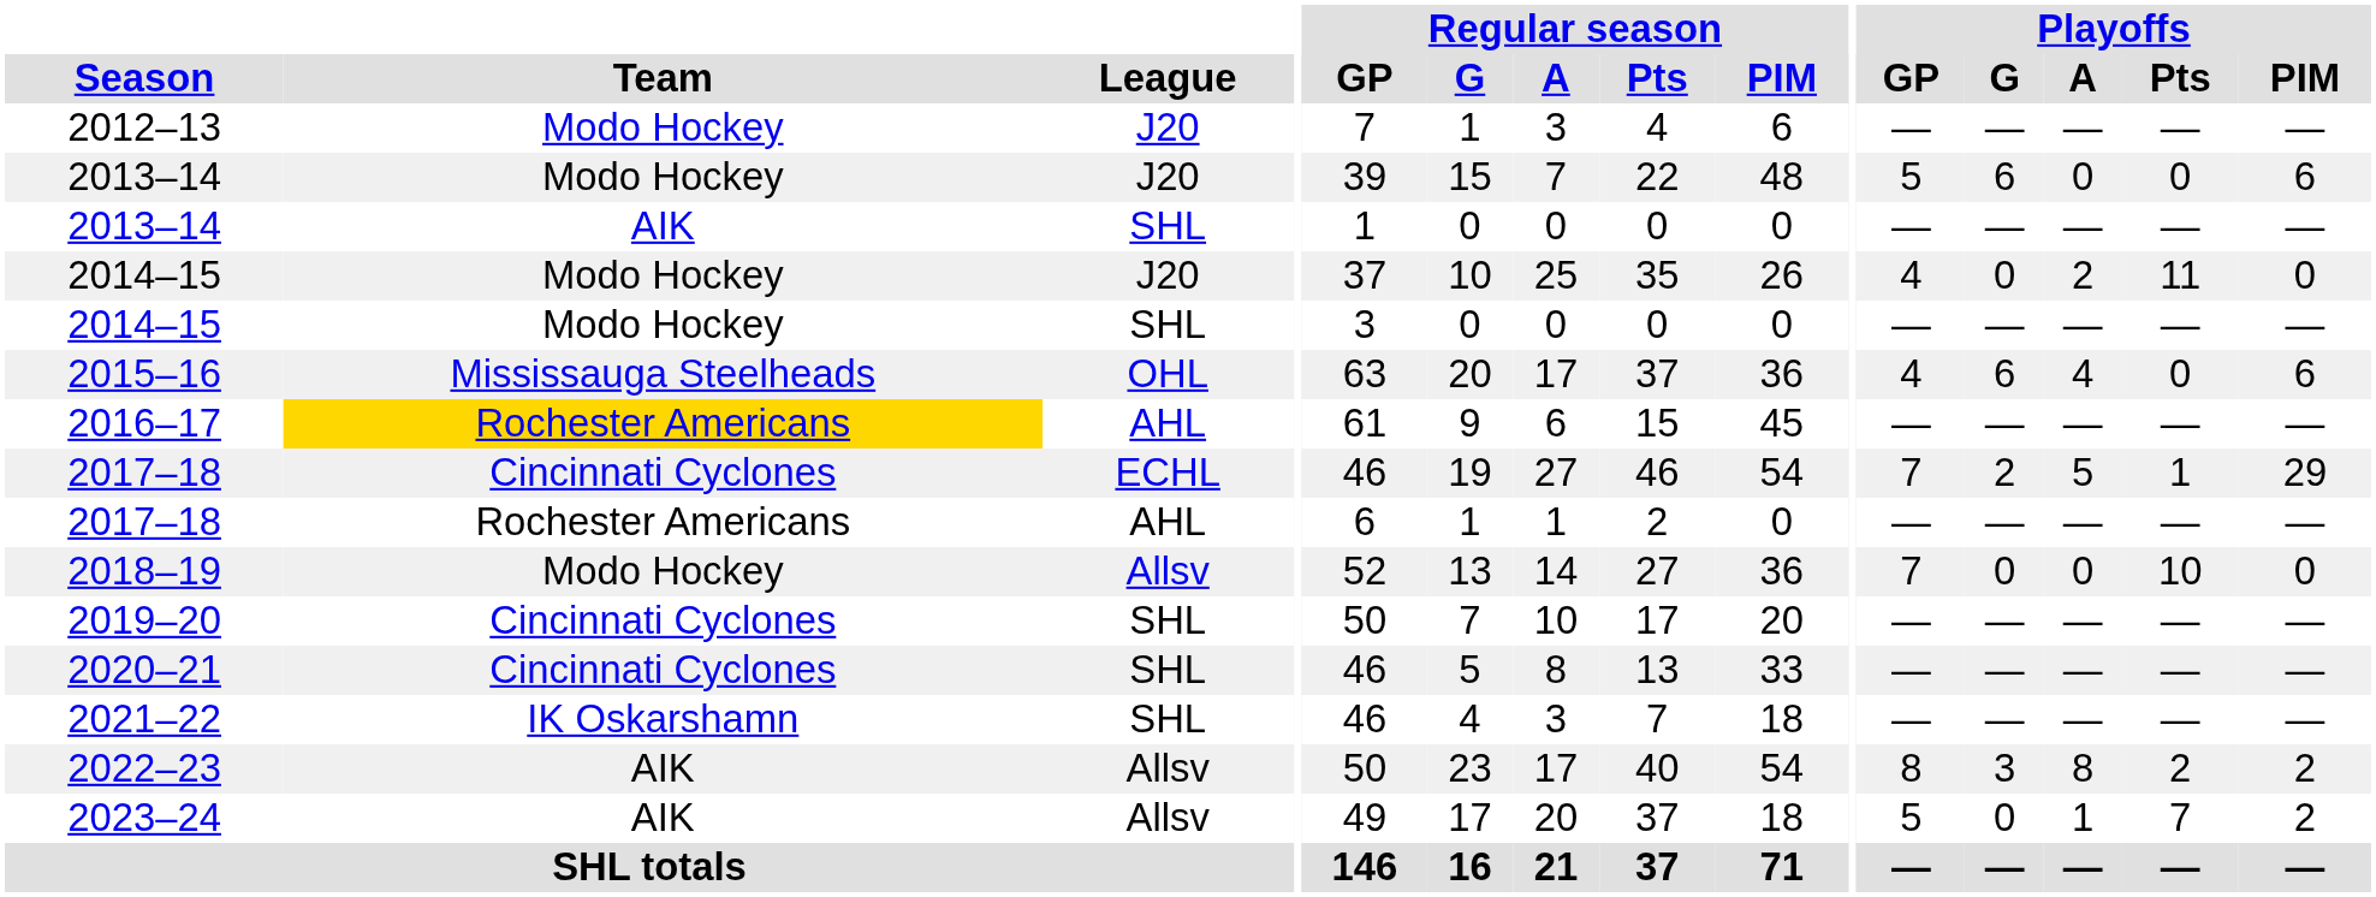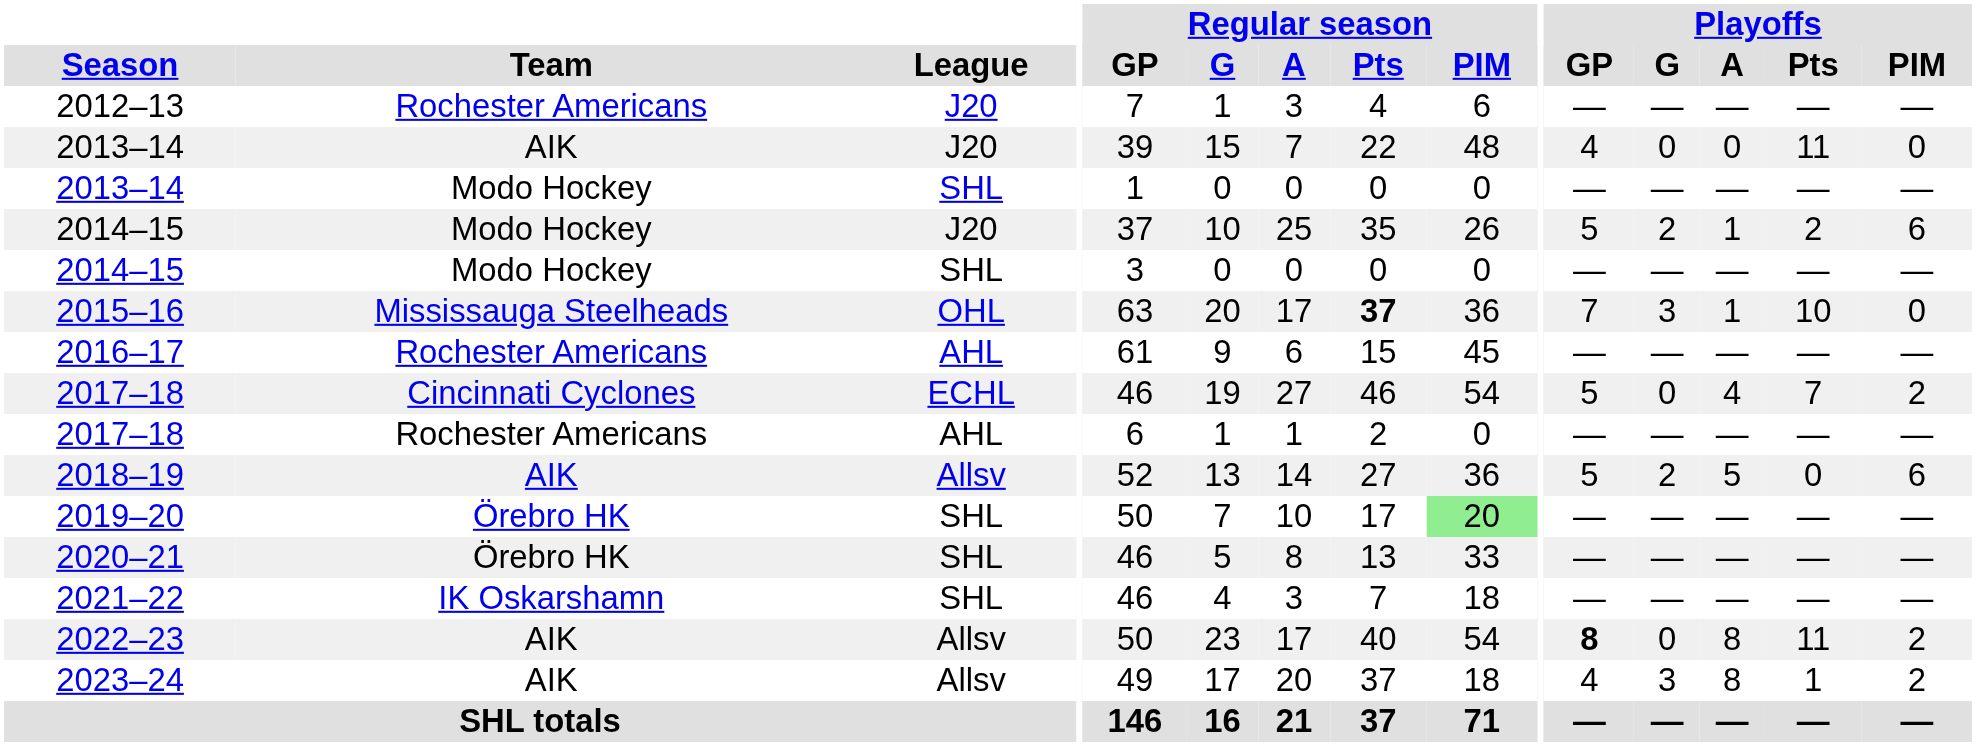2012–13 | Team: Modo Hockey -> Rochester Americans
2013–14 / J20 | Team: Modo Hockey -> AIK
2013–14 / J20 | Playoffs / GP: 5 -> 4
2013–14 / J20 | Playoffs / G: 6 -> 0
2013–14 / J20 | Playoffs / Pts: 0 -> 11
2013–14 / J20 | Playoffs / PIM: 6 -> 0
2013–14 / SHL | Team: AIK -> Modo Hockey
2014–15 / J20 | Playoffs / GP: 4 -> 5
2014–15 / J20 | Playoffs / G: 0 -> 2
2014–15 / J20 | Playoffs / A: 2 -> 1
2014–15 / J20 | Playoffs / Pts: 11 -> 2
2014–15 / J20 | Playoffs / PIM: 0 -> 6
2015–16 | Regular season / Pts: normal -> bold
2015–16 | Playoffs / GP: 4 -> 7
2015–16 | Playoffs / G: 6 -> 3
2015–16 | Playoffs / A: 4 -> 1
2015–16 | Playoffs / Pts: 0 -> 10
2015–16 | Playoffs / PIM: 6 -> 0
2016–17 | Team: gold background -> no background
2017–18 / ECHL | Playoffs / GP: 7 -> 5
2017–18 / ECHL | Playoffs / G: 2 -> 0
2017–18 / ECHL | Playoffs / A: 5 -> 4
2017–18 / ECHL | Playoffs / Pts: 1 -> 7
2017–18 / ECHL | Playoffs / PIM: 29 -> 2
2018–19 | Team: Modo Hockey -> AIK
2018–19 | Playoffs / GP: 7 -> 5
2018–19 | Playoffs / G: 0 -> 2
2018–19 | Playoffs / A: 0 -> 5
2018–19 | Playoffs / Pts: 10 -> 0
2018–19 | Playoffs / PIM: 0 -> 6
2019–20 | Team: Cincinnati Cyclones -> Örebro HK
2019–20 | Regular season / PIM: no background -> lightgreen background
2020–21 | Team: Cincinnati Cyclones -> Örebro HK
2022–23 | Playoffs / GP: normal -> bold
2022–23 | Playoffs / G: 3 -> 0
2022–23 | Playoffs / Pts: 2 -> 11
2023–24 | Playoffs / GP: 5 -> 4
2023–24 | Playoffs / G: 0 -> 3
2023–24 | Playoffs / A: 1 -> 8
2023–24 | Playoffs / Pts: 7 -> 1
